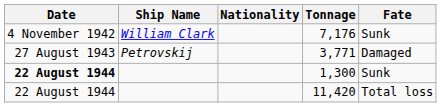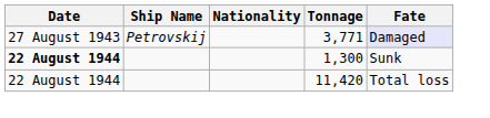- row: 4 November 1942 | William Clark | 7,176 | Sunk
3,771 | Fate: no background -> lavender background
